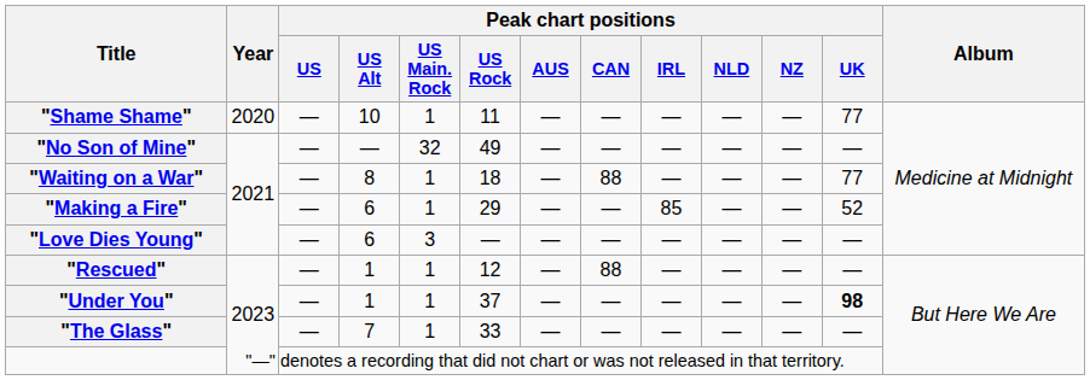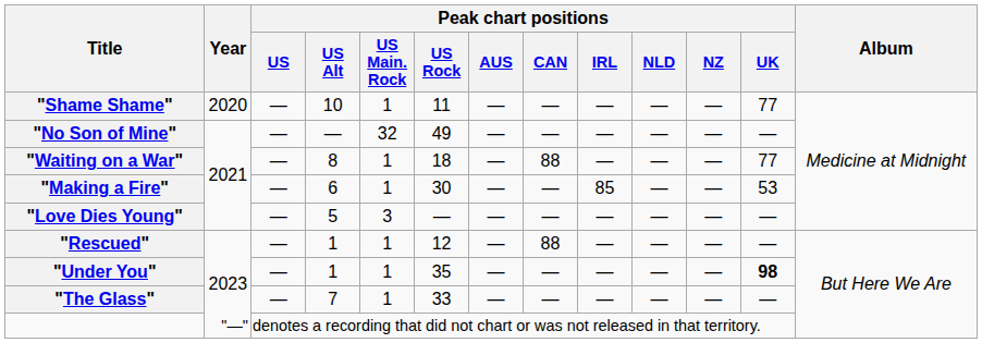"Making a Fire" | Peak chart positions / US Rock: 29 -> 30
"Making a Fire" | Peak chart positions / UK: 52 -> 53
"Love Dies Young" | Peak chart positions / US Alt: 6 -> 5
"Under You" | Peak chart positions / US Rock: 37 -> 35
